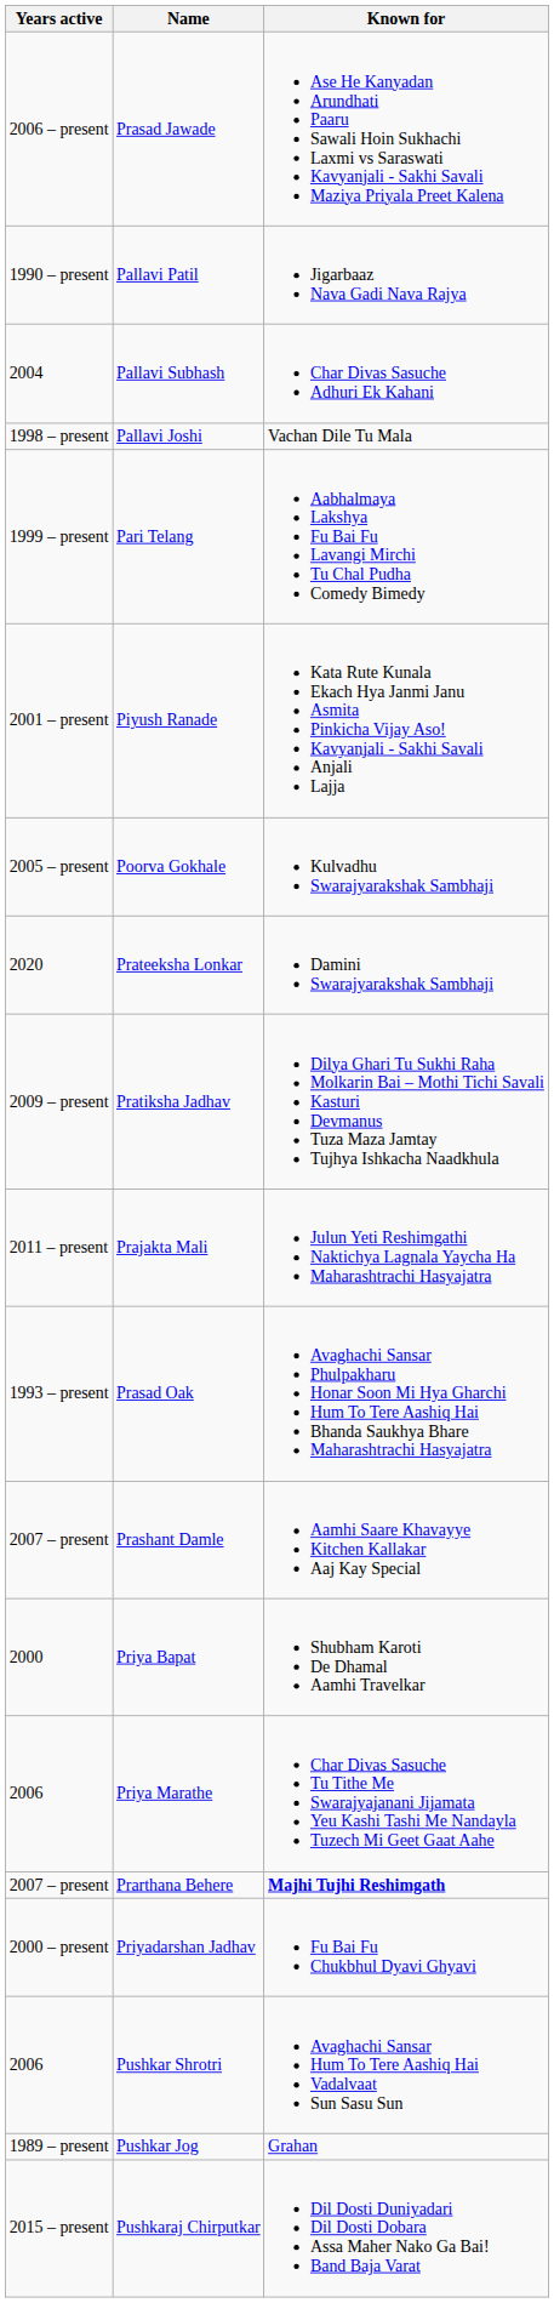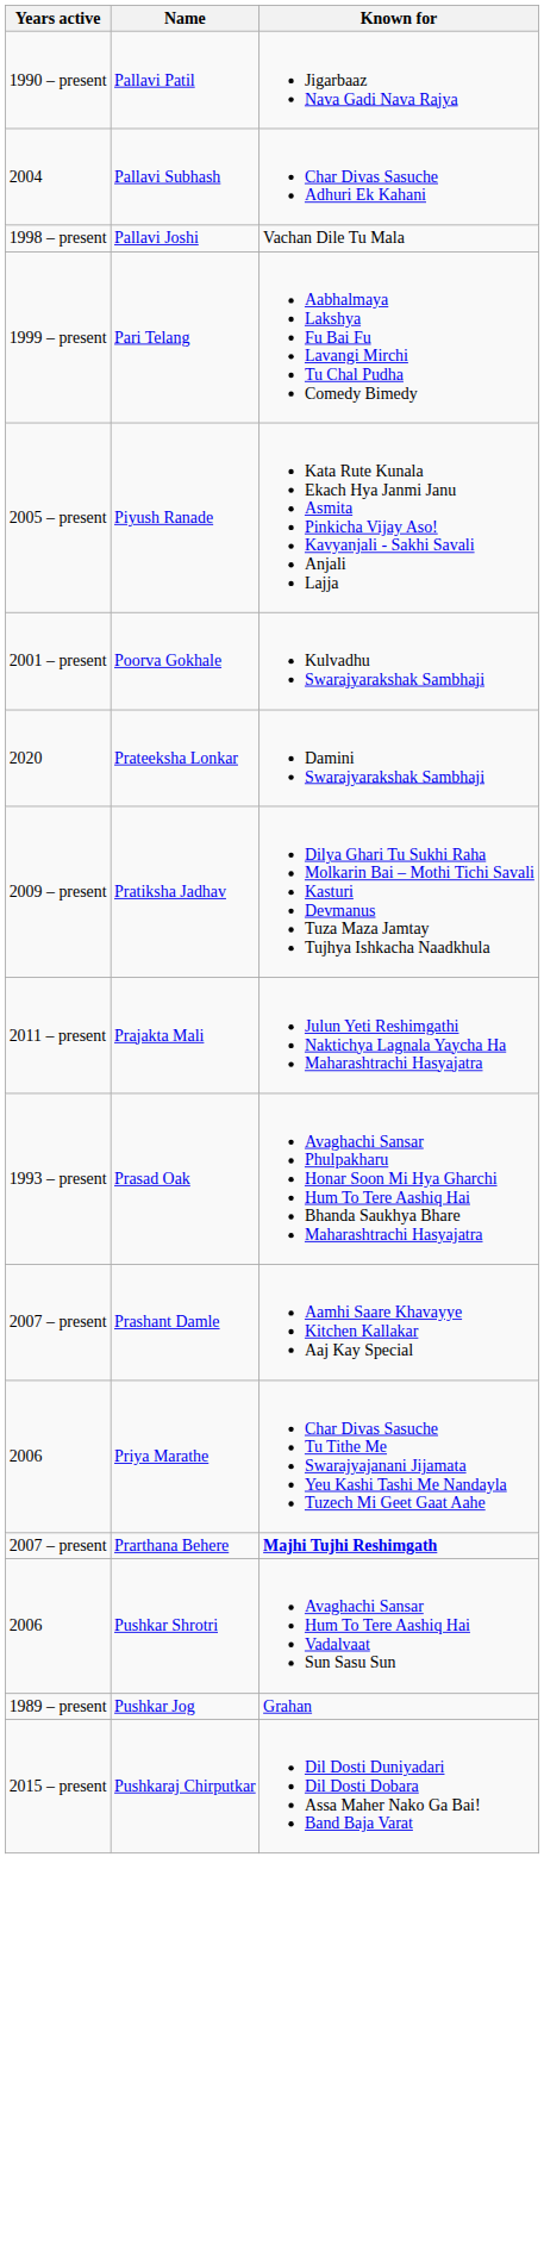- row: 2006 – present | Prasad Jawade | Ase He Kanyadan Arundhati Paaru Sawali Hoin Sukhachi Laxmi vs Saraswati Kavyanjali - Sakhi Savali Maziya Priyala Preet Kalena
Piyush Ranade | Years active: 2001 – present -> 2005 – present
Poorva Gokhale | Years active: 2005 – present -> 2001 – present
- row: 2000 | Priya Bapat | Shubham Karoti De Dhamal Aamhi Travelkar
- row: 2000 – present | Priyadarshan Jadhav | Fu Bai Fu Chukbhul Dyavi Ghyavi
